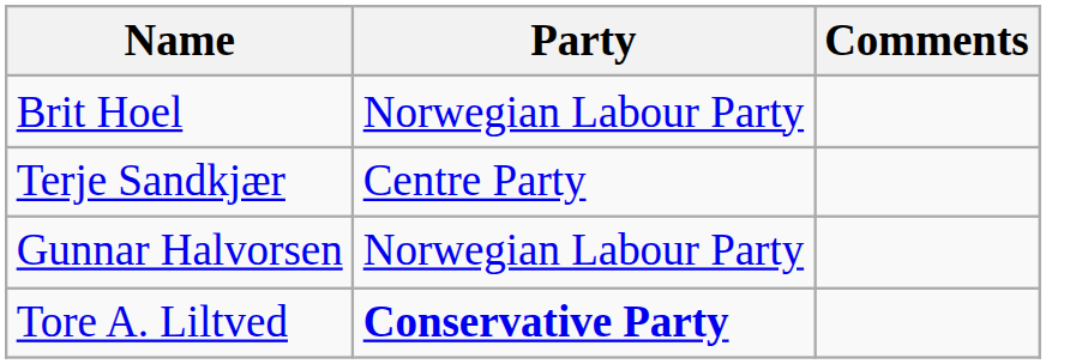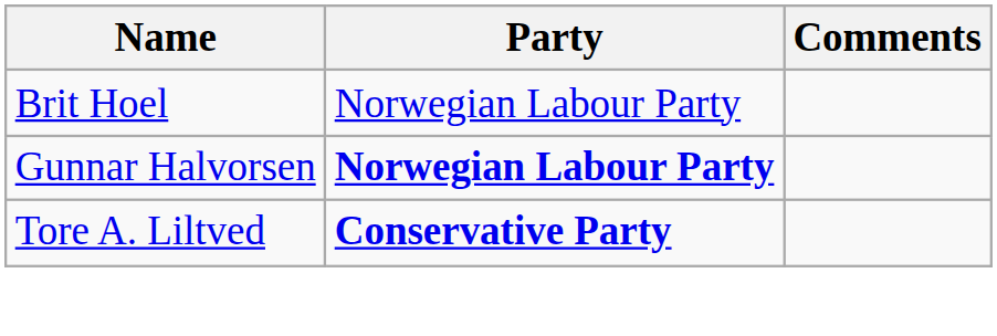- row: Terje Sandkjær | Centre Party
Gunnar Halvorsen | Party: normal -> bold
